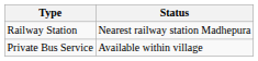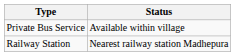rows swapped: Private Bus Service <-> Railway Station
